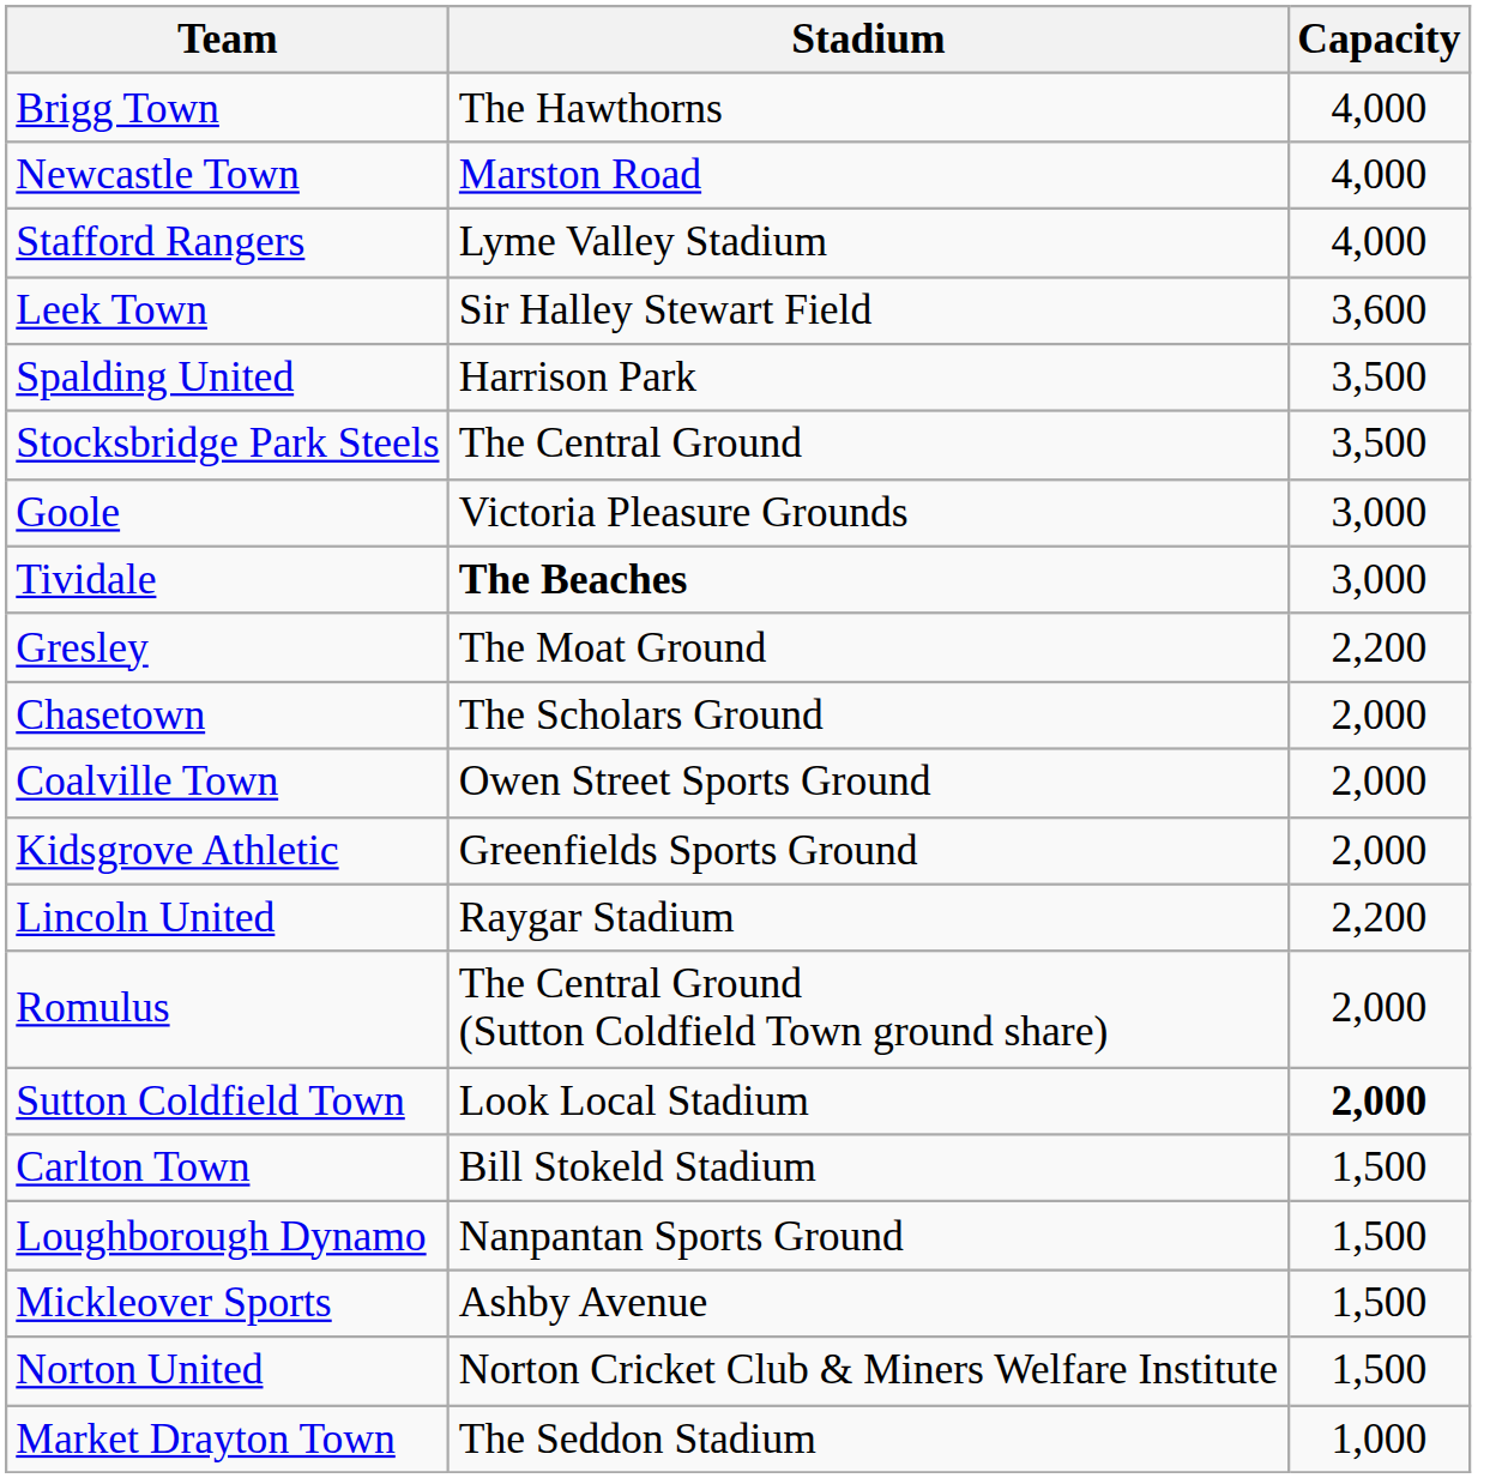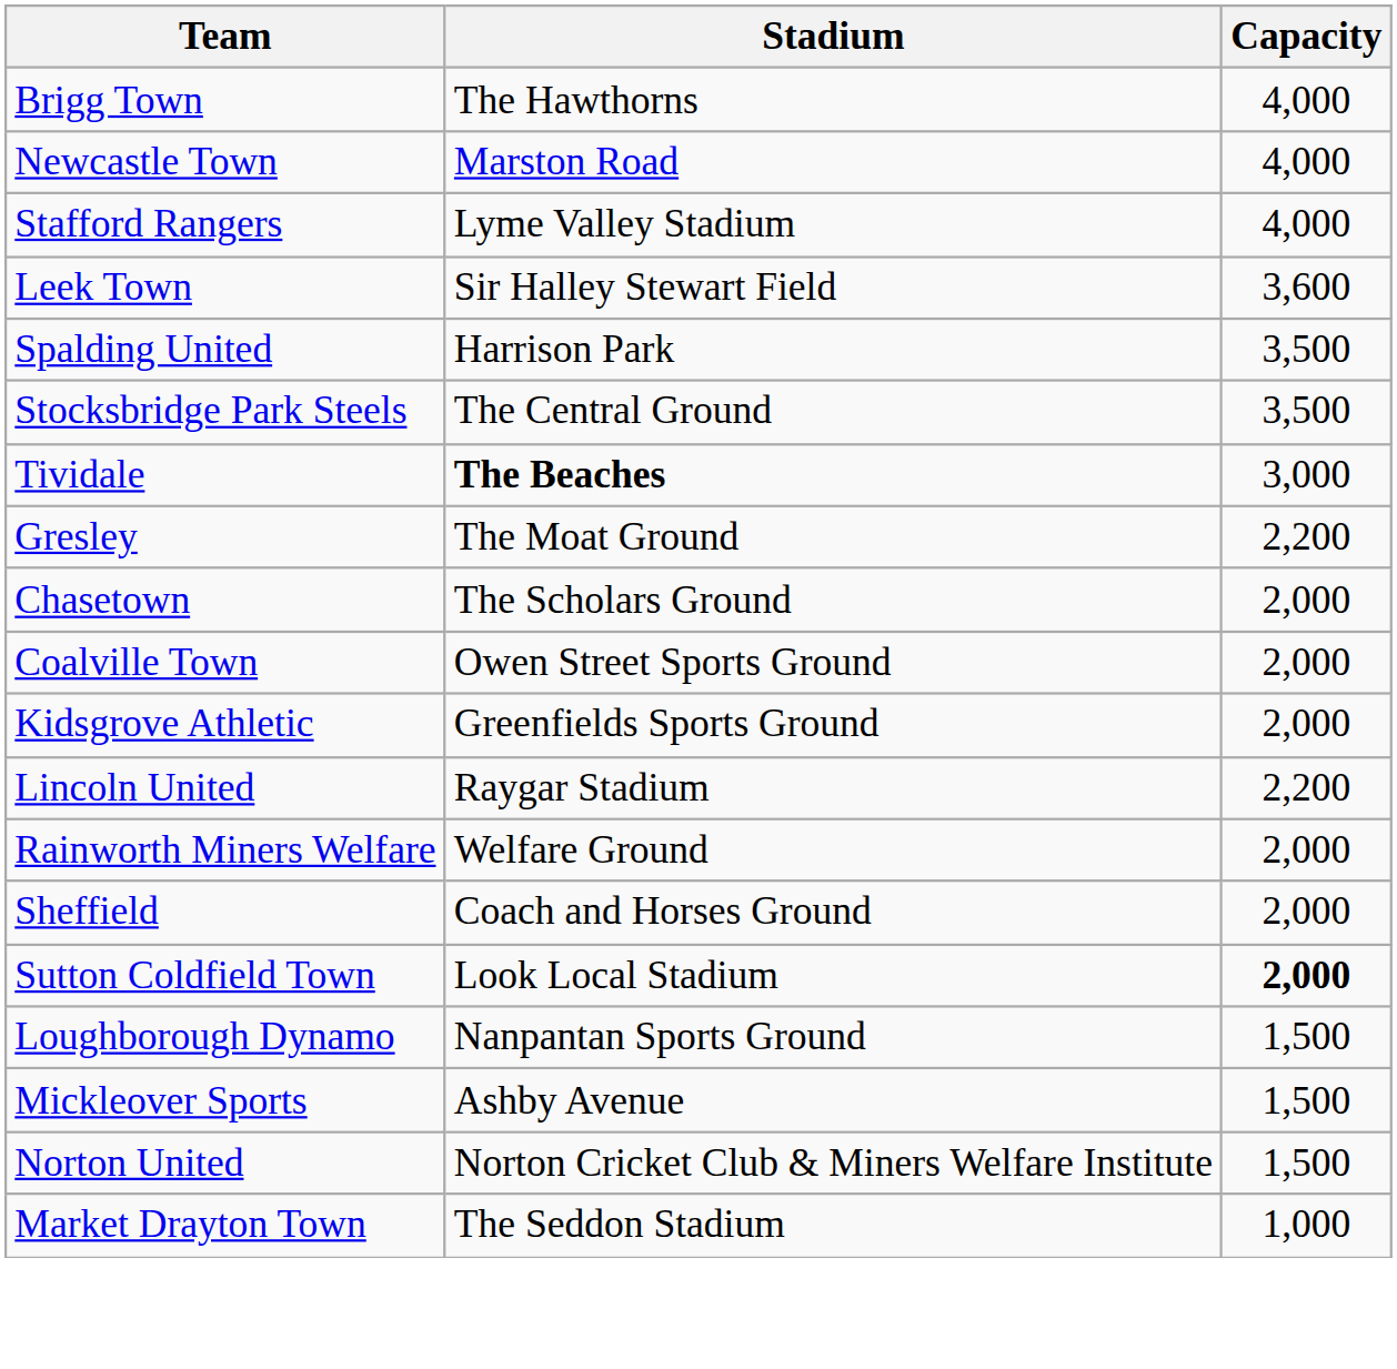- row: Goole | Victoria Pleasure Grounds | 3,000
+ row: Rainworth Miners Welfare | Welfare Ground | 2,000
- row: Romulus | The Central Ground (Sutton Coldfield Town ground share) | 2,000
+ row: Sheffield | Coach and Horses Ground | 2,000
- row: Carlton Town | Bill Stokeld Stadium | 1,500
